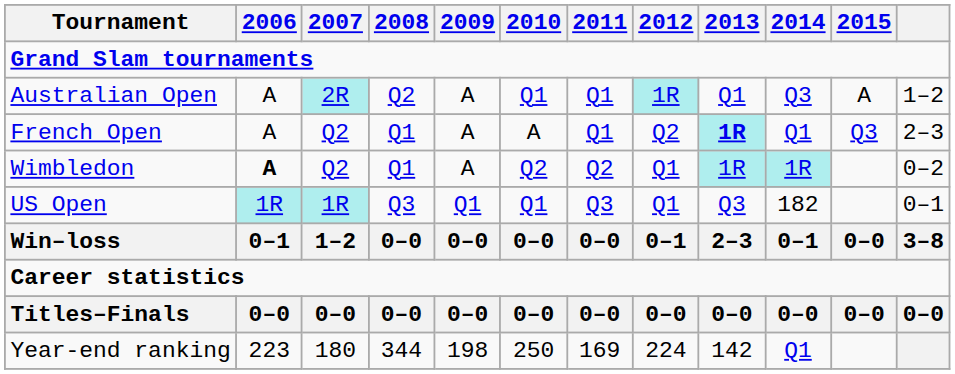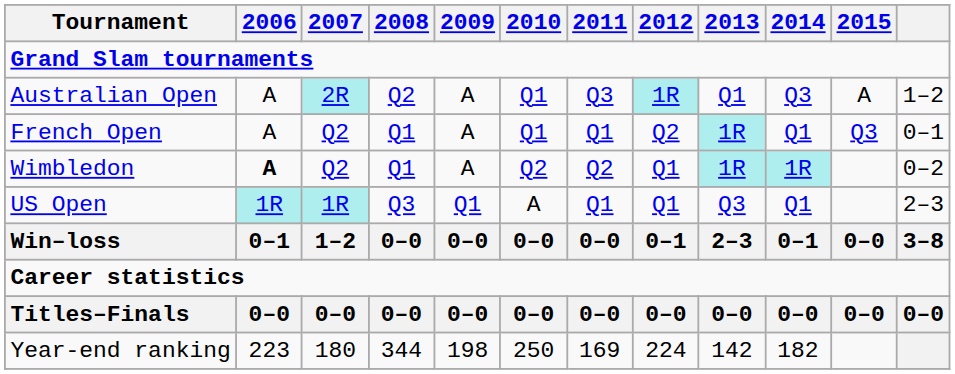Australian Open | 2011: Q1 -> Q3
French Open | 2010: A -> Q1
French Open | 2013: bold -> normal
French Open | column 12: 2–3 -> 0–1
US Open | 2010: Q1 -> A
US Open | 2011: Q3 -> Q1
US Open | 2014: 182 -> Q1
US Open | column 12: 0–1 -> 2–3
Year-end ranking | 2014: Q1 -> 182
